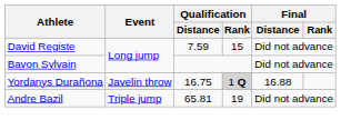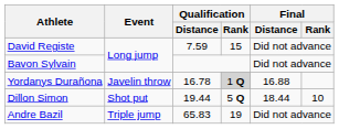Yordanys Durañona | Qualification / Distance: 16.75 -> 16.78
+ row: Dillon Simon | Shot put | 19.44 | 5 Q | 18.44 | 10
Andre Bazil | Qualification / Distance: 65.81 -> 65.83
